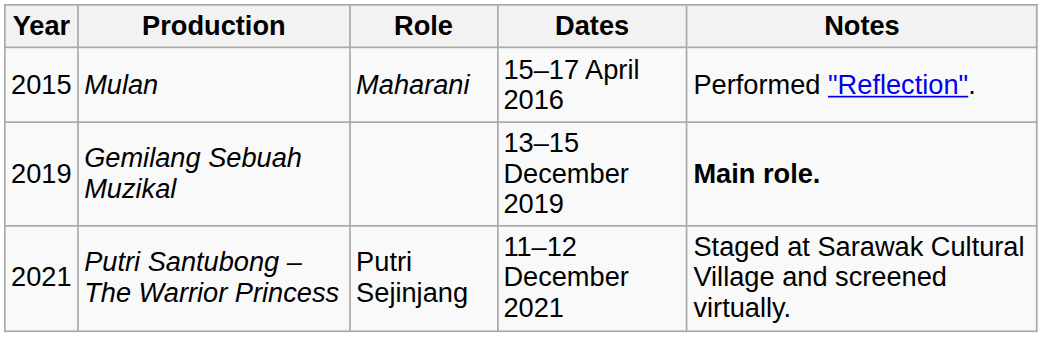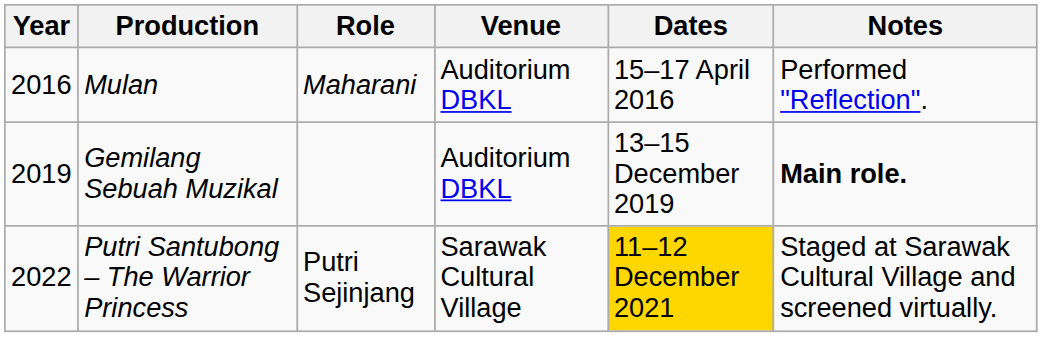+ column: Venue | Auditorium DBKL | Auditorium DBKL | Sarawak Cultural Village
Mulan | Year: 2015 -> 2016
Putri Santubong – The Warrior Princess | Year: 2021 -> 2022
Putri Santubong – The Warrior Princess | Dates: no background -> gold background
